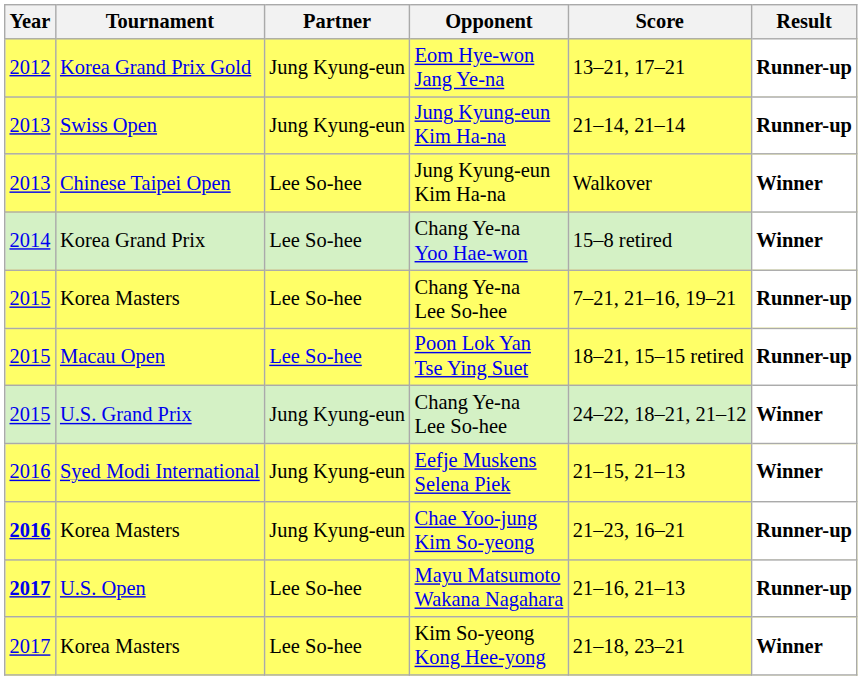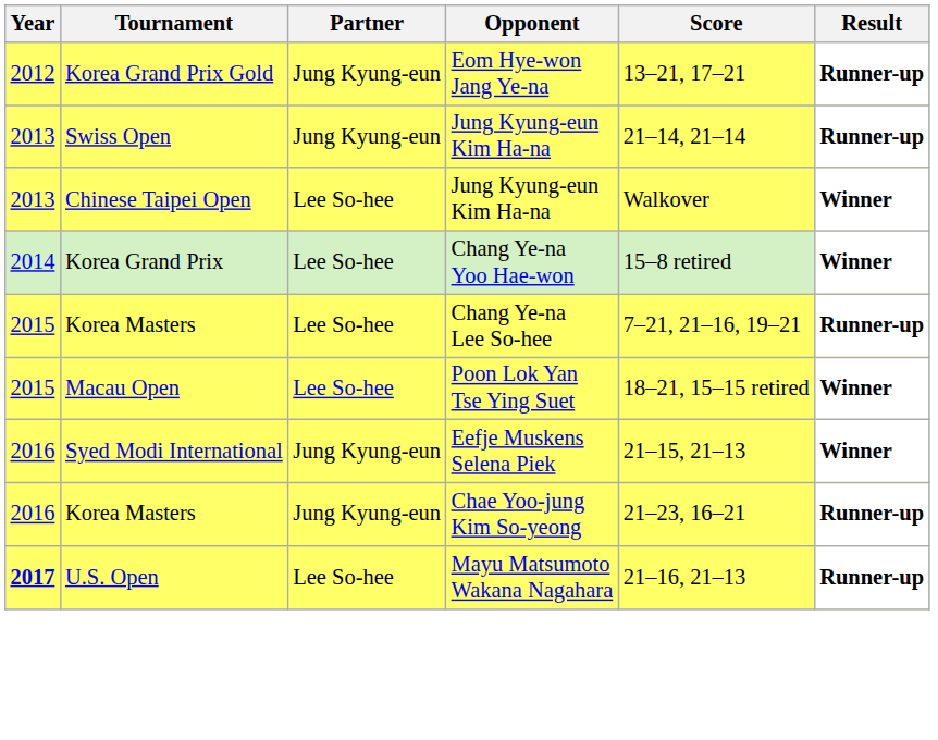Macau Open | Result: Runner-up -> Winner
- row: 2015 | U.S. Grand Prix | Jung Kyung-eun | Chang Ye-na Lee So-hee | 24–22, 18–21, 21–12 | Winner
Korea Masters / Chae Yoo-jung Kim So-yeong | Year: bold -> normal
- row: 2017 | Korea Masters | Lee So-hee | Kim So-yeong Kong Hee-yong | 21–18, 23–21 | Winner
